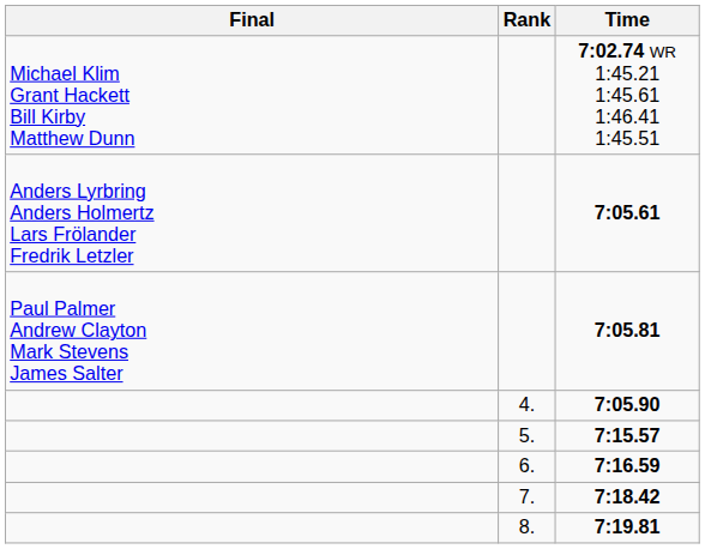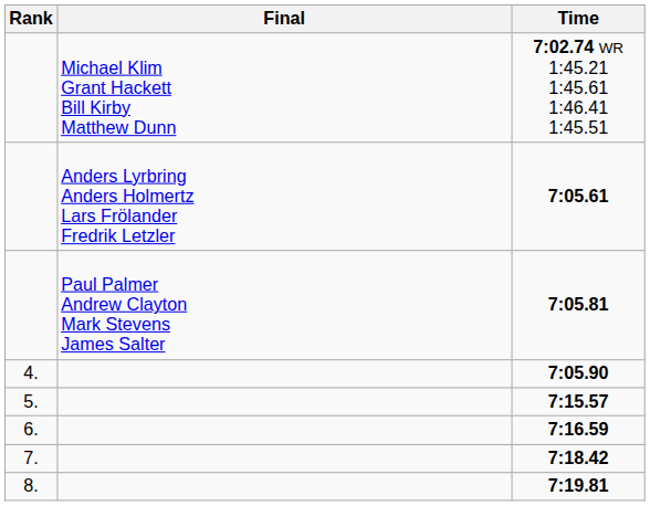columns swapped: Rank <-> Final
